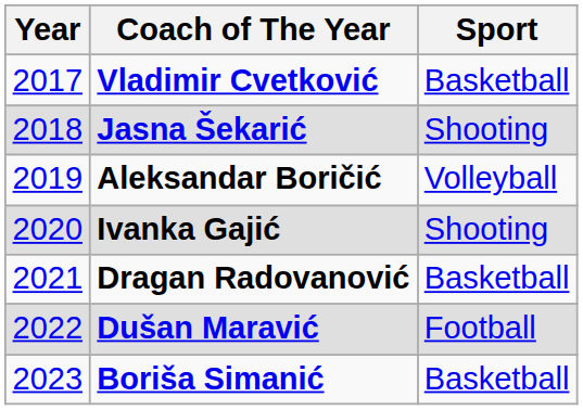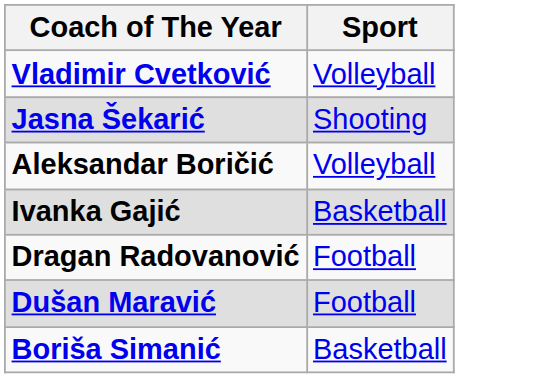- column: Year | 2017 | 2018 | 2019 | 2020 | 2021 | 2022 | 2023
Vladimir Cvetković | Sport: Basketball -> Volleyball
Ivanka Gajić | Sport: Shooting -> Basketball
Dragan Radovanović | Sport: Basketball -> Football
